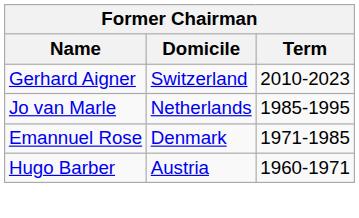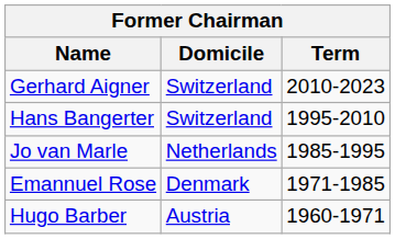+ row: Hans Bangerter | Switzerland | 1995-2010
